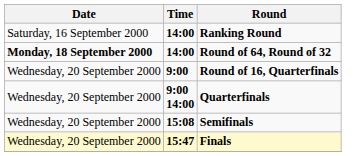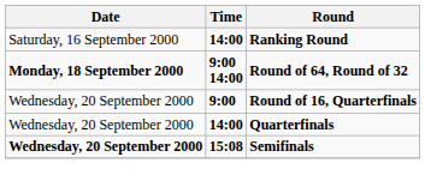Round of 64, Round of 32 | Time: 14:00 -> 9:00 14:00
Quarterfinals | Time: 9:00 14:00 -> 14:00
Semifinals | Date: normal -> bold
- row: Wednesday, 20 September 2000 | 15:47 | Finals
